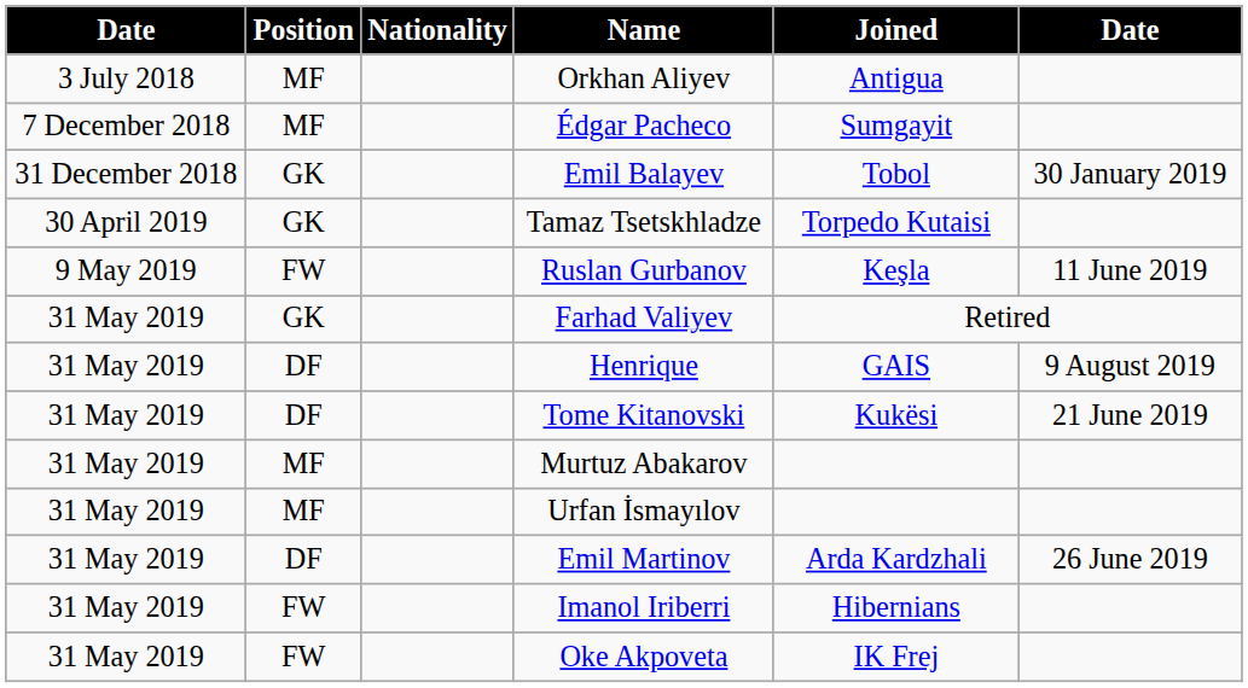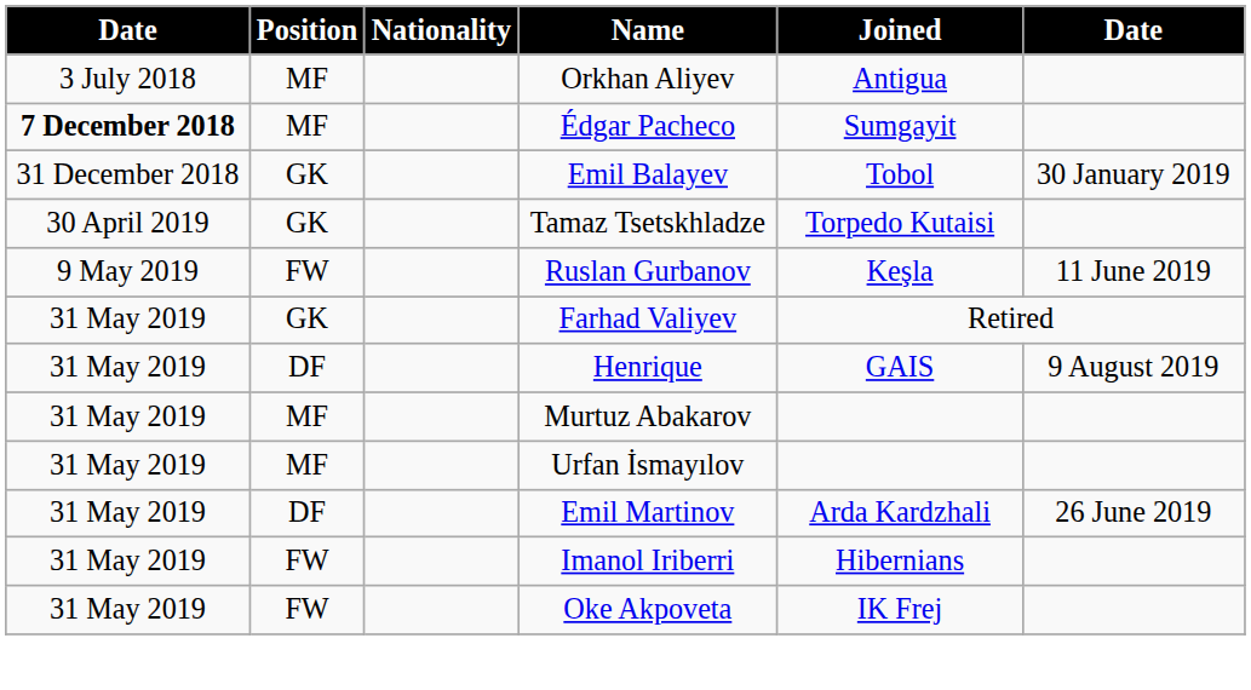Édgar Pacheco | column 1: normal -> bold
- row: 31 May 2019 | DF | Tome Kitanovski | Kukësi | 21 June 2019
